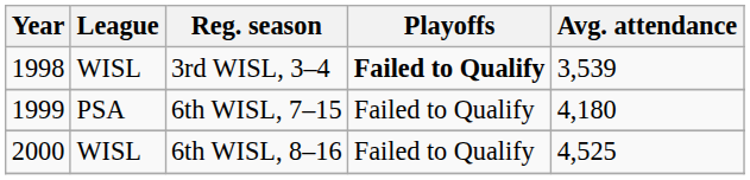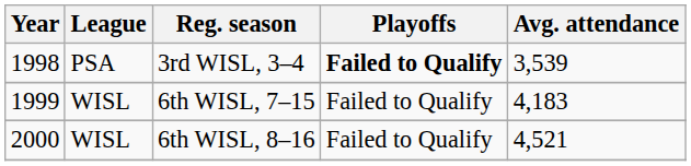3rd WISL, 3–4 | League: WISL -> PSA
6th WISL, 7–15 | League: PSA -> WISL
6th WISL, 7–15 | Avg. attendance: 4,180 -> 4,183
6th WISL, 8–16 | Avg. attendance: 4,525 -> 4,521
